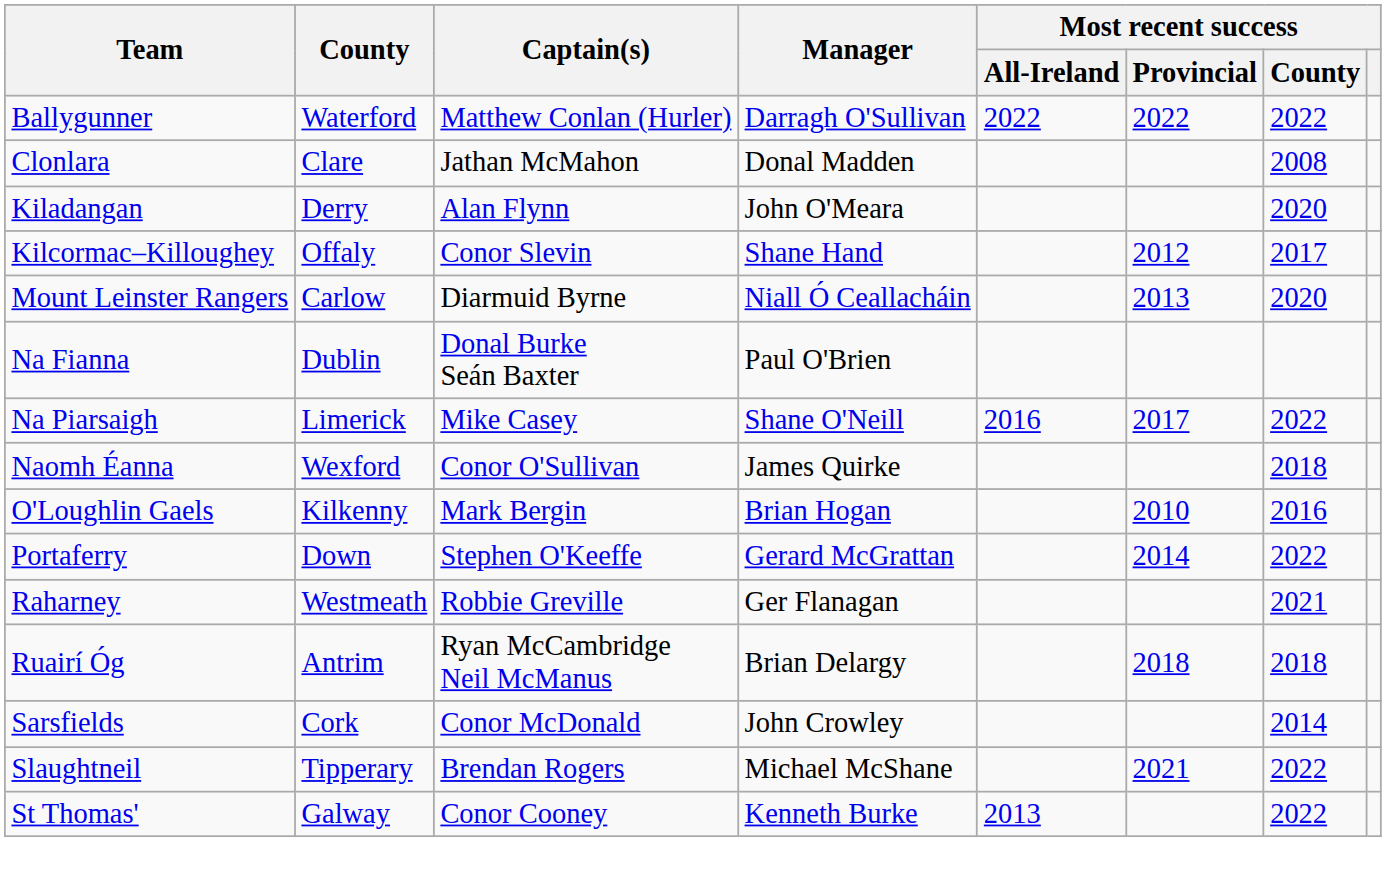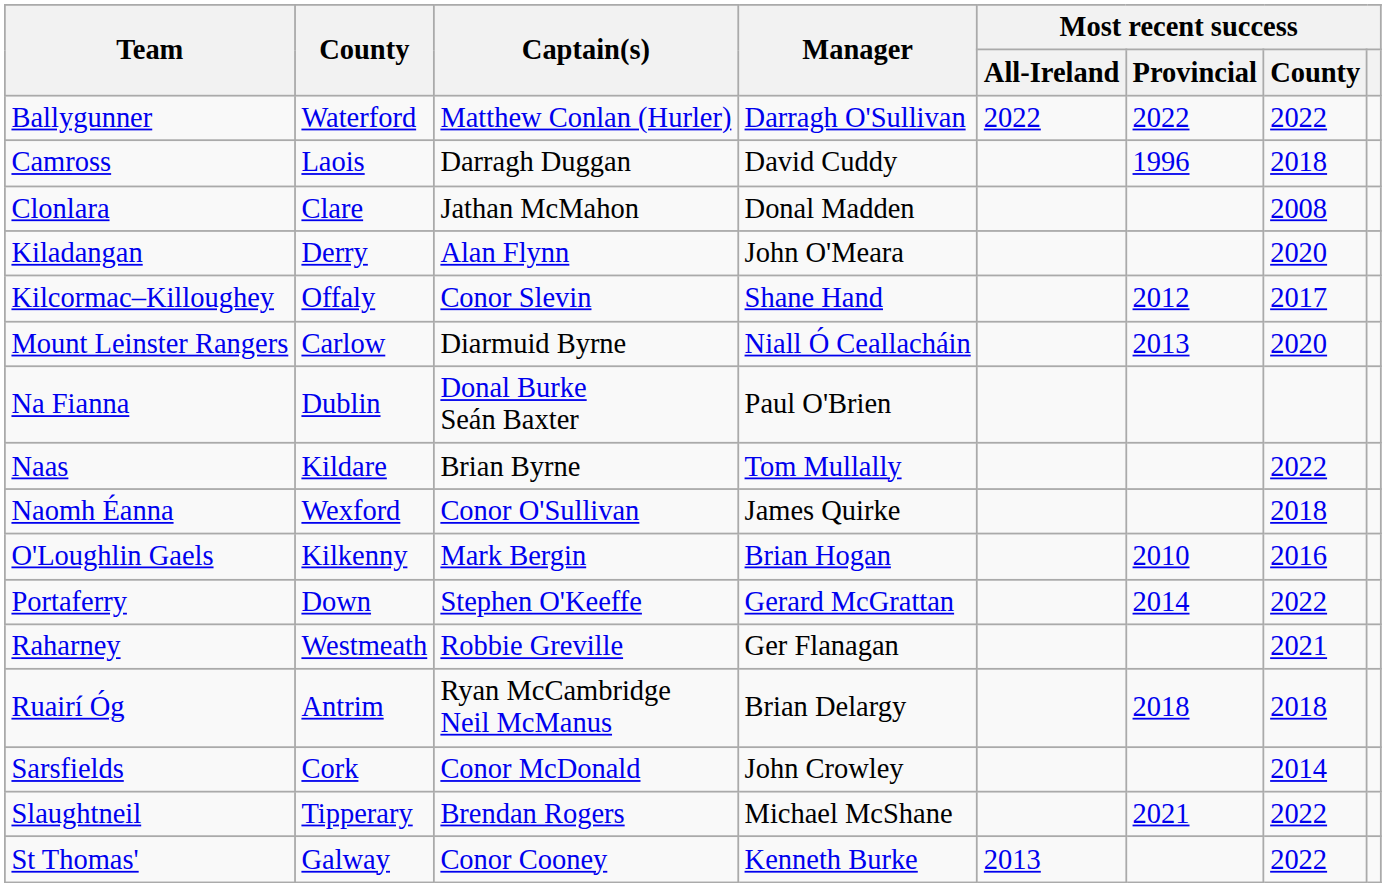+ row: Camross | Laois | Darragh Duggan | David Cuddy | 1996 | 2018
- row: Na Piarsaigh | Limerick | Mike Casey | Shane O'Neill | 2016 | 2017 | 2022
+ row: Naas | Kildare | Brian Byrne | Tom Mullally | 2022
